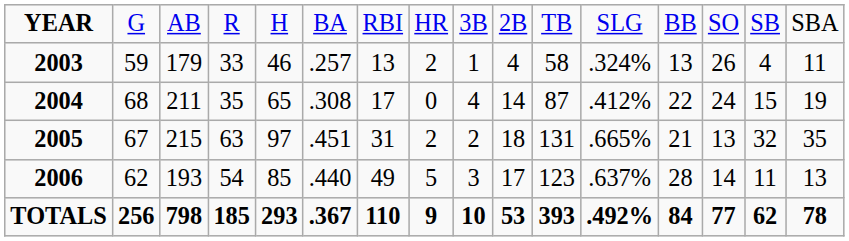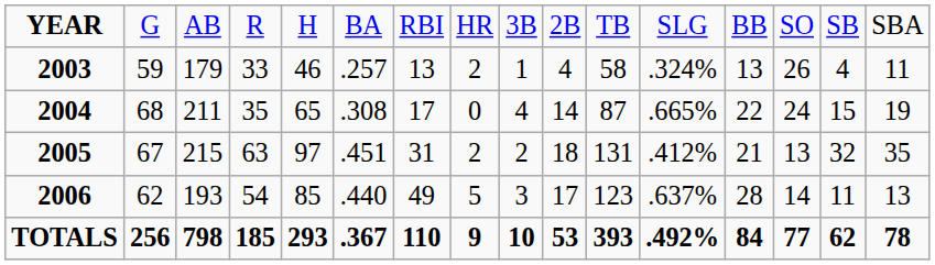2004 | column 12: .412% -> .665%
2005 | column 12: .665% -> .412%
